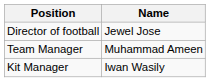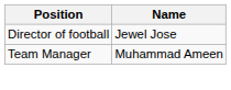- row: Kit Manager | Iwan Wasily
